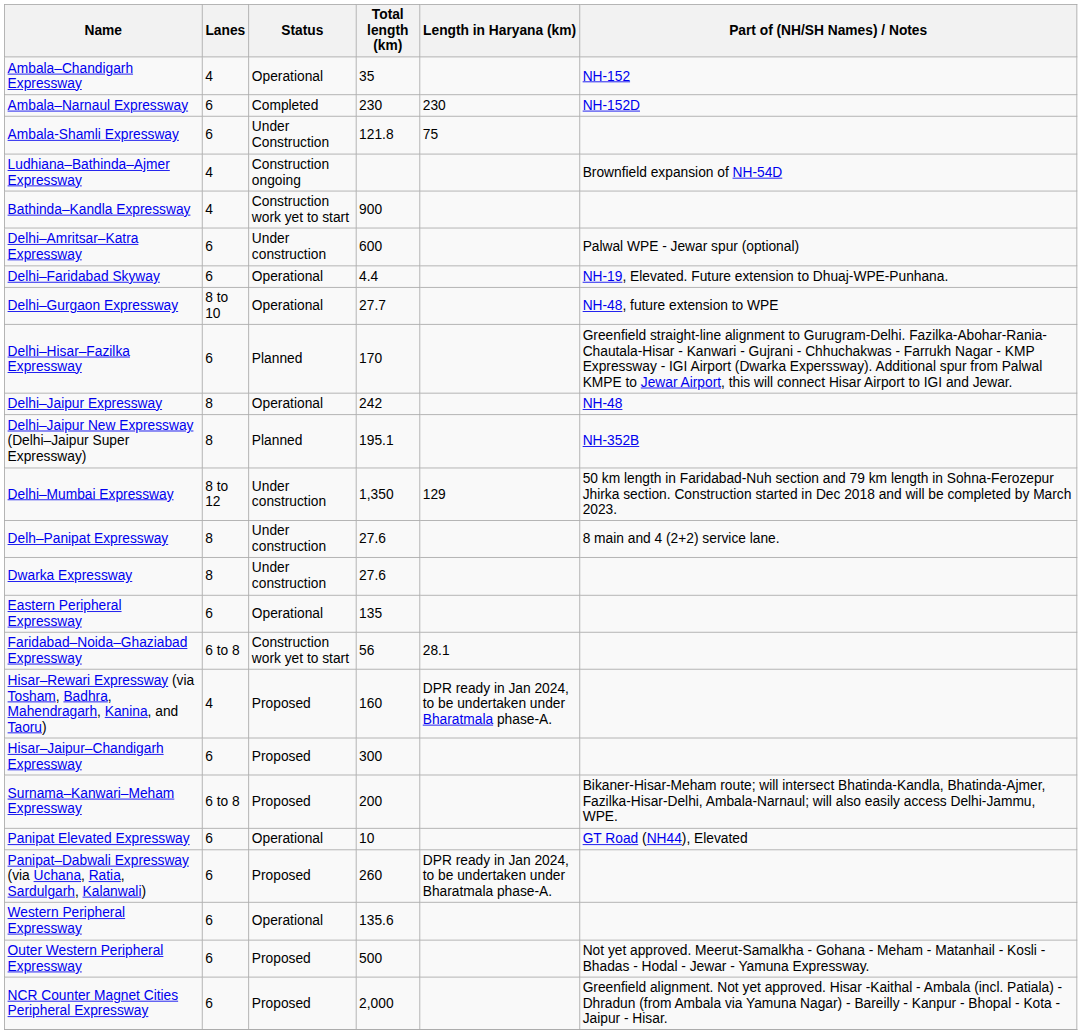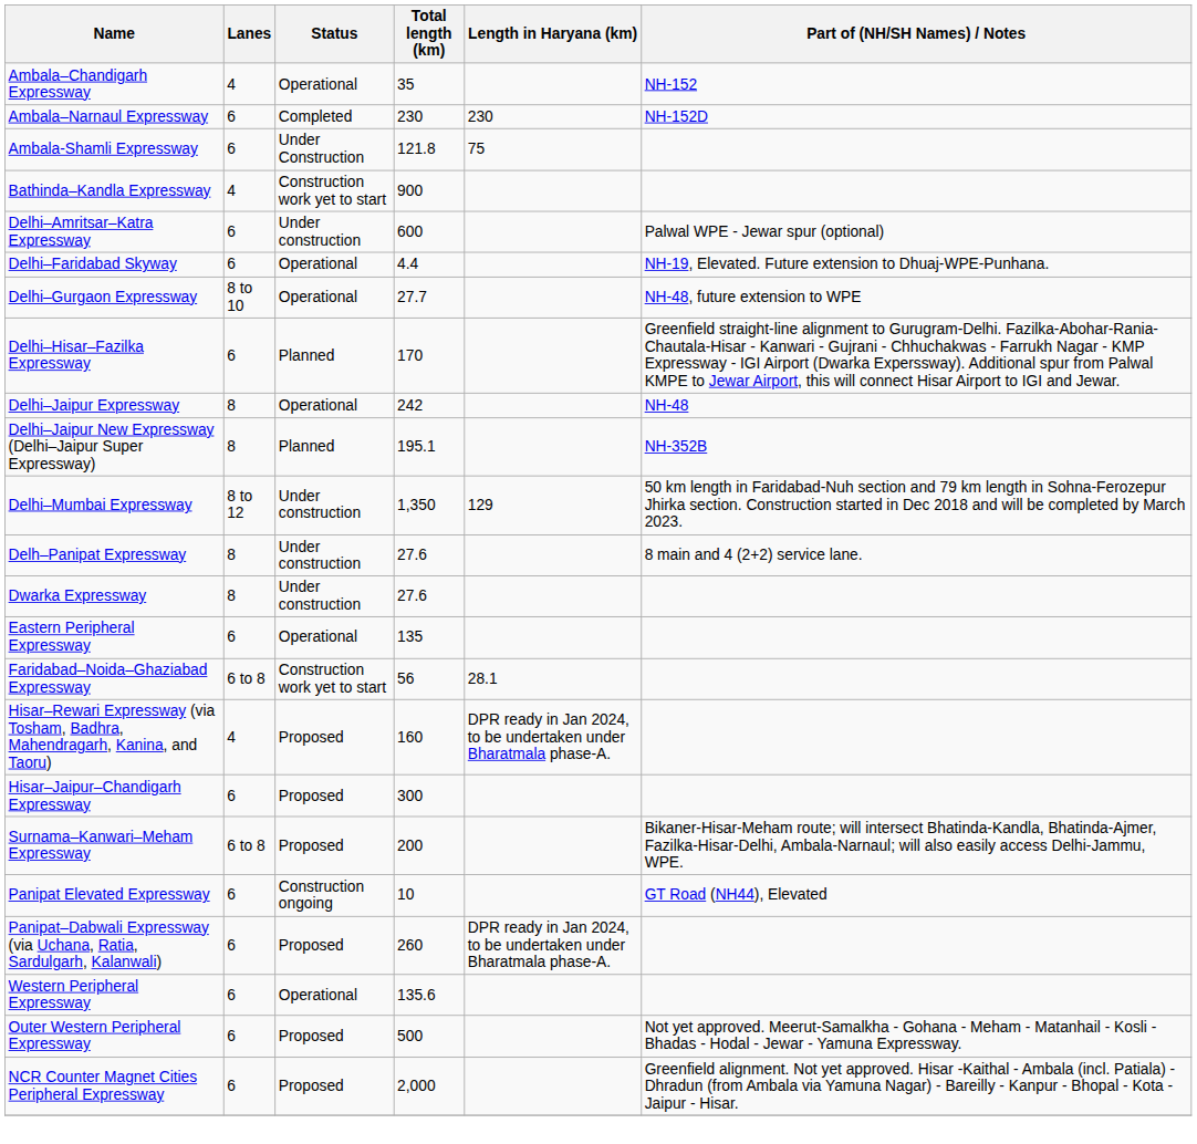- row: Ludhiana–Bathinda–Ajmer Expressway | 4 | Construction ongoing | Brownfield expansion of NH-54D
Panipat Elevated Expressway | Status: Operational -> Construction ongoing
